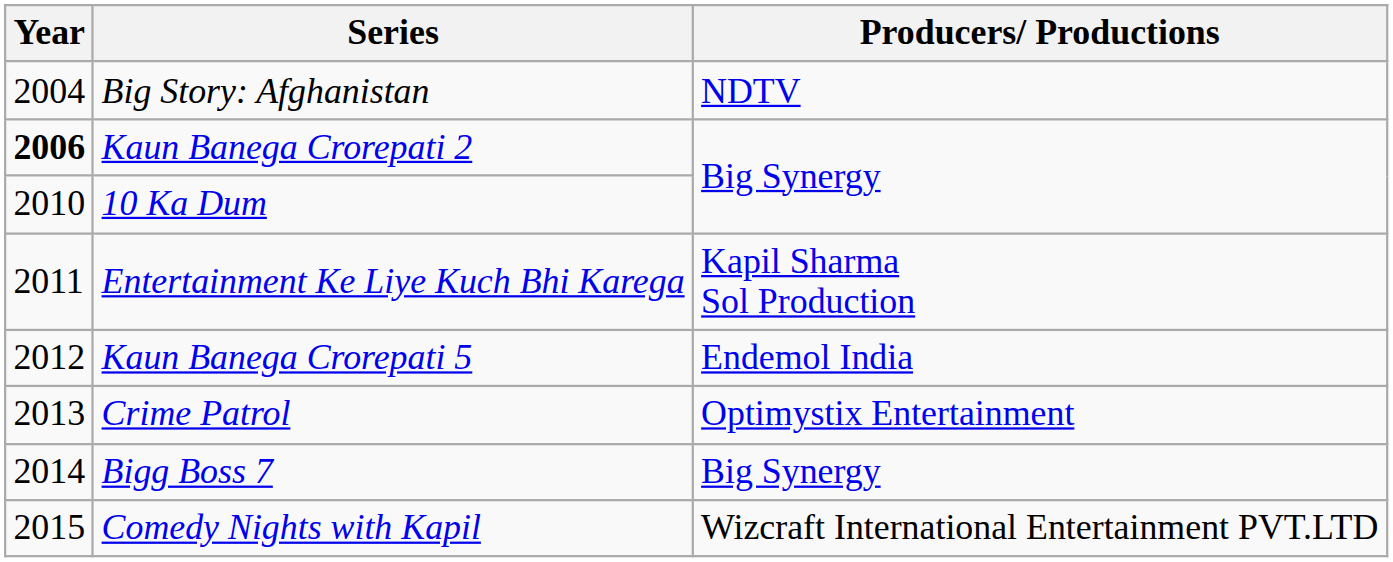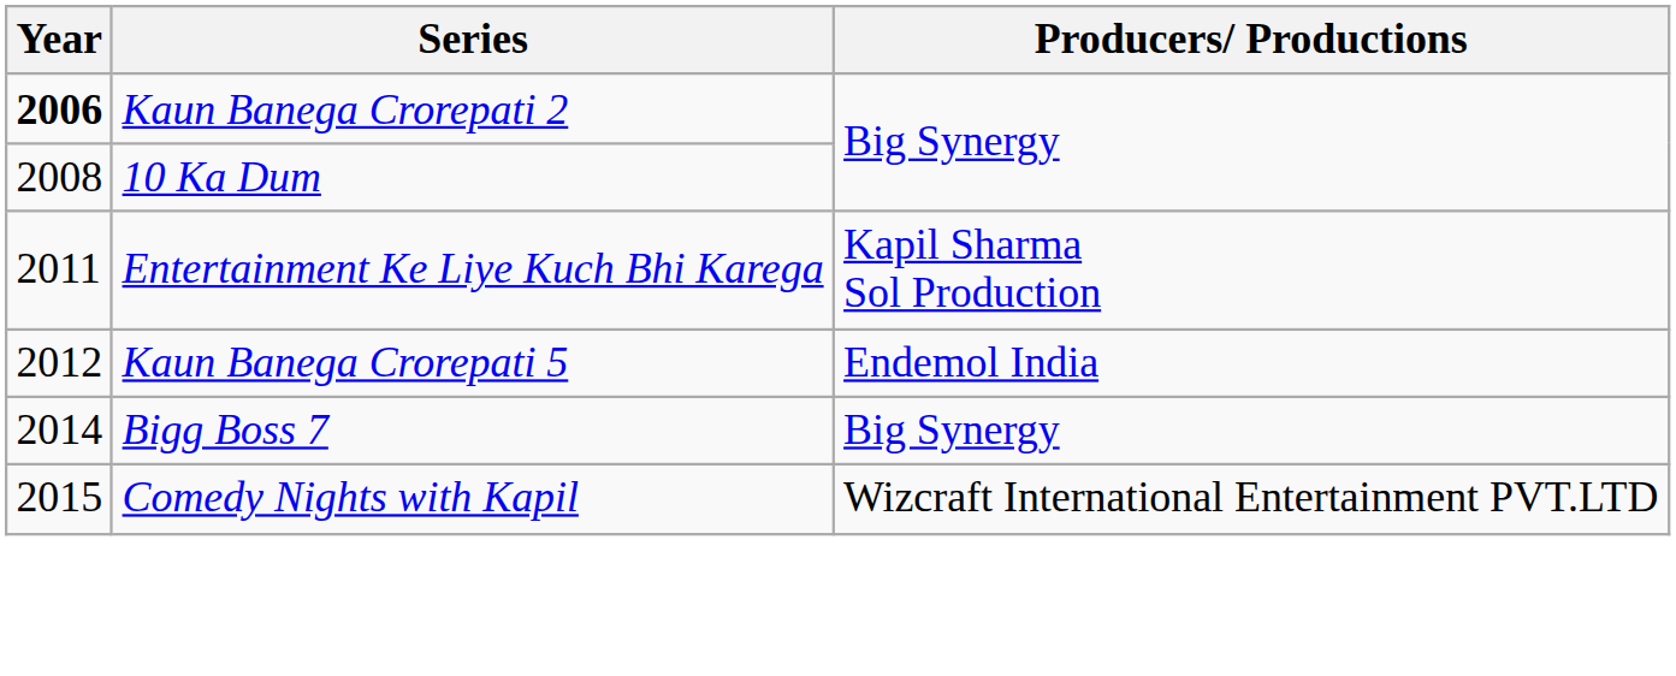- row: 2004 | Big Story: Afghanistan | NDTV
10 Ka Dum | Year: 2010 -> 2008
- row: 2013 | Crime Patrol | Optimystix Entertainment
